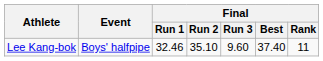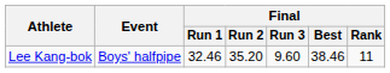Lee Kang-bok | Final / Run 2: 35.10 -> 35.20
Lee Kang-bok | Final / Best: 37.40 -> 38.46
